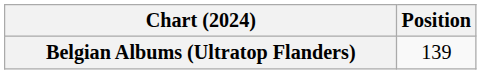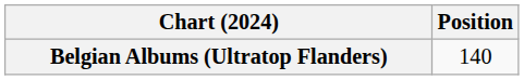Belgian Albums (Ultratop Flanders) | Position: 139 -> 140
